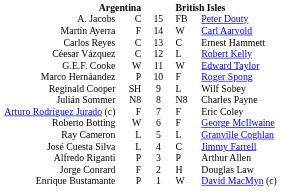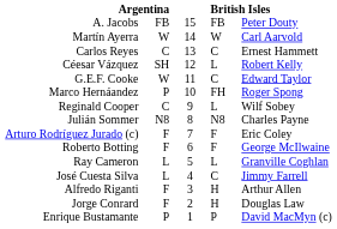A. Jacobs | column 2: C -> FB
Martín Ayerra | column 2: F -> W
Céesar Vázquez | column 2: C -> SH
G.E.F. Cooke | column 4: W -> C
Marco Hernáandez | column 4: F -> FH
Reginald Cooper | column 2: SH -> C
Roberto Botting | column 2: W -> F
Alfredo Riganti | column 2: P -> F
Alfredo Riganti | column 4: P -> H
Enrique Bustamante | column 4: W -> P
